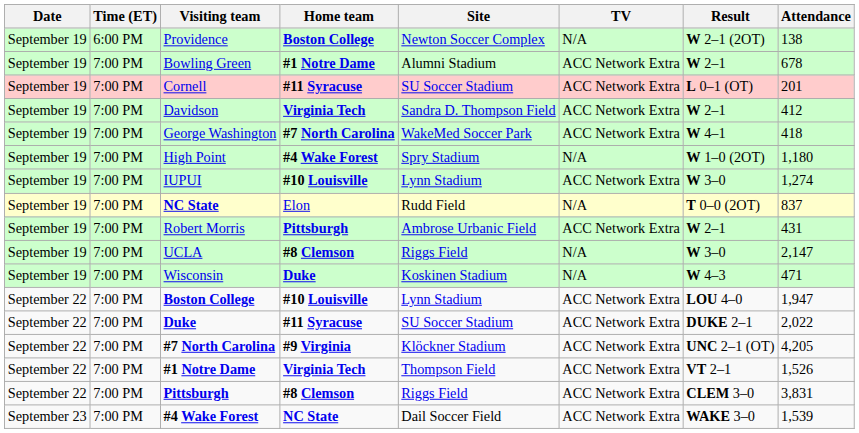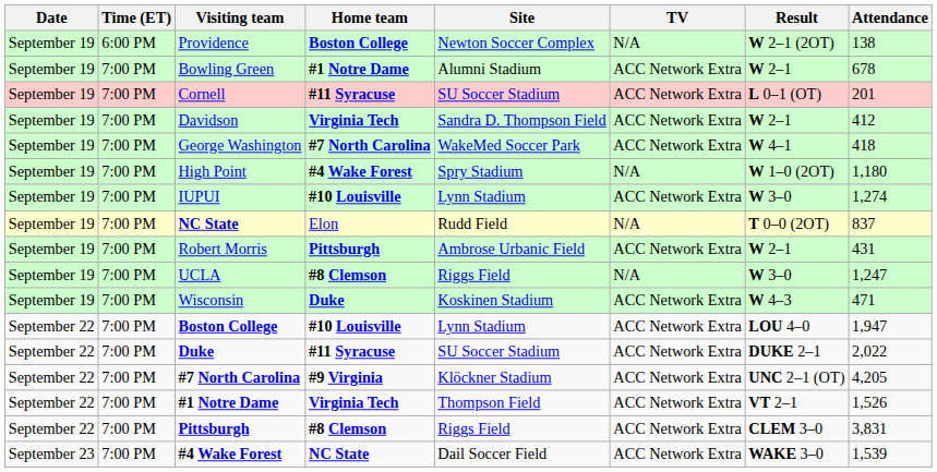UCLA | Attendance: 2,147 -> 1,247
Wisconsin | TV: N/A -> ACC Network Extra
